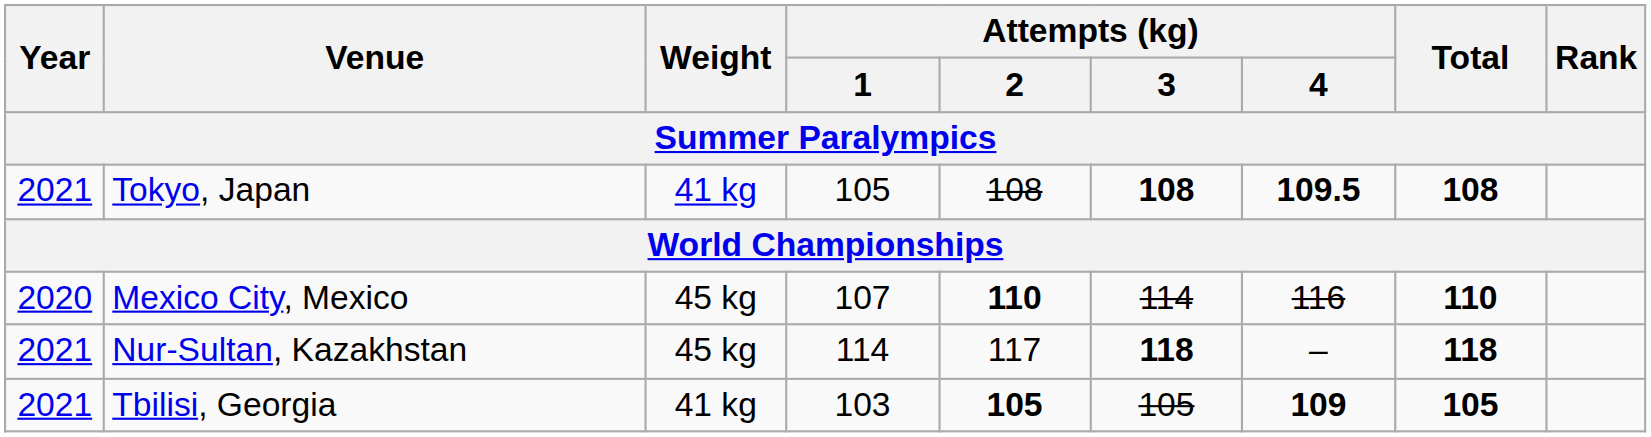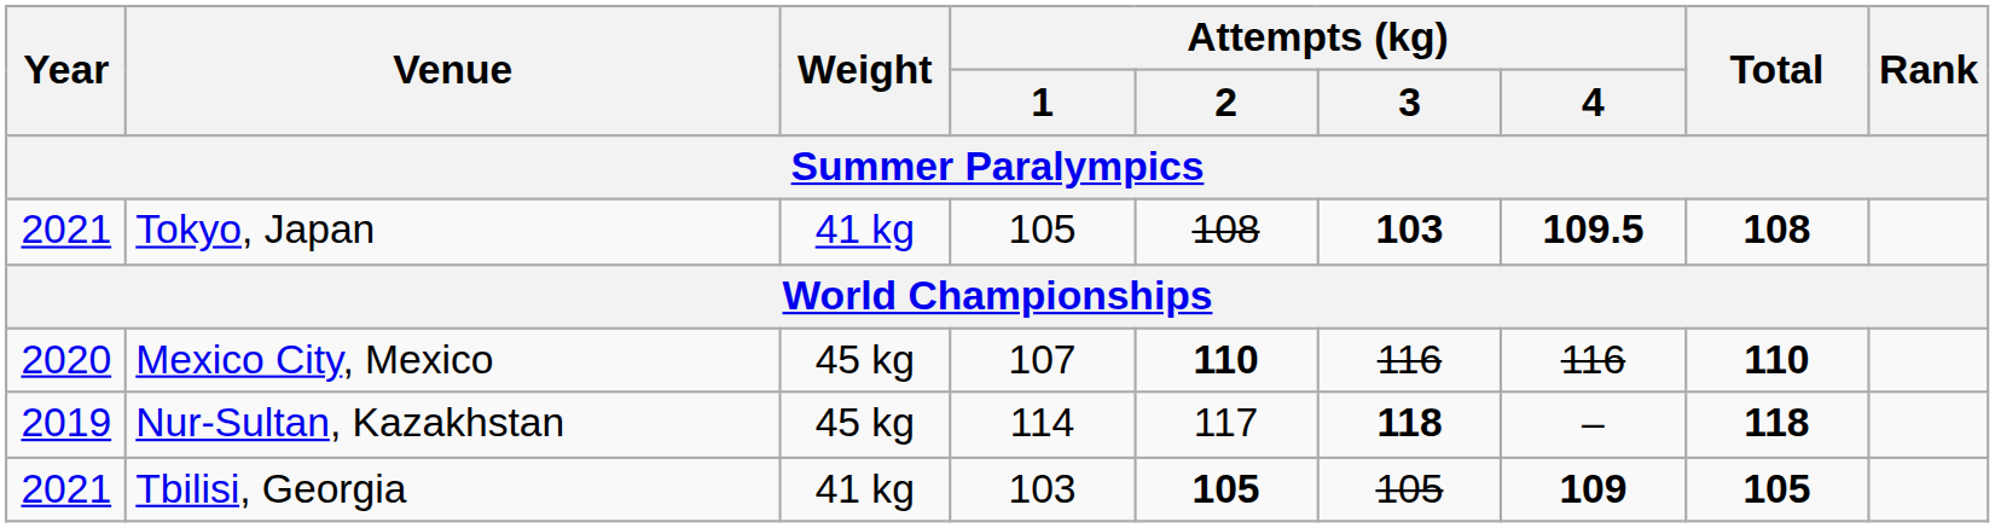Tokyo, Japan | Attempts (kg) / 3: 108 -> 103
Mexico City, Mexico | Attempts (kg) / 3: 114 -> 116
Nur-Sultan, Kazakhstan | Year: 2021 -> 2019
